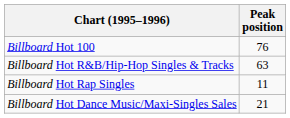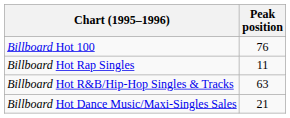rows swapped: Billboard Hot R&B/Hip-Hop Singles & Tracks <-> Billboard Hot Rap Singles
